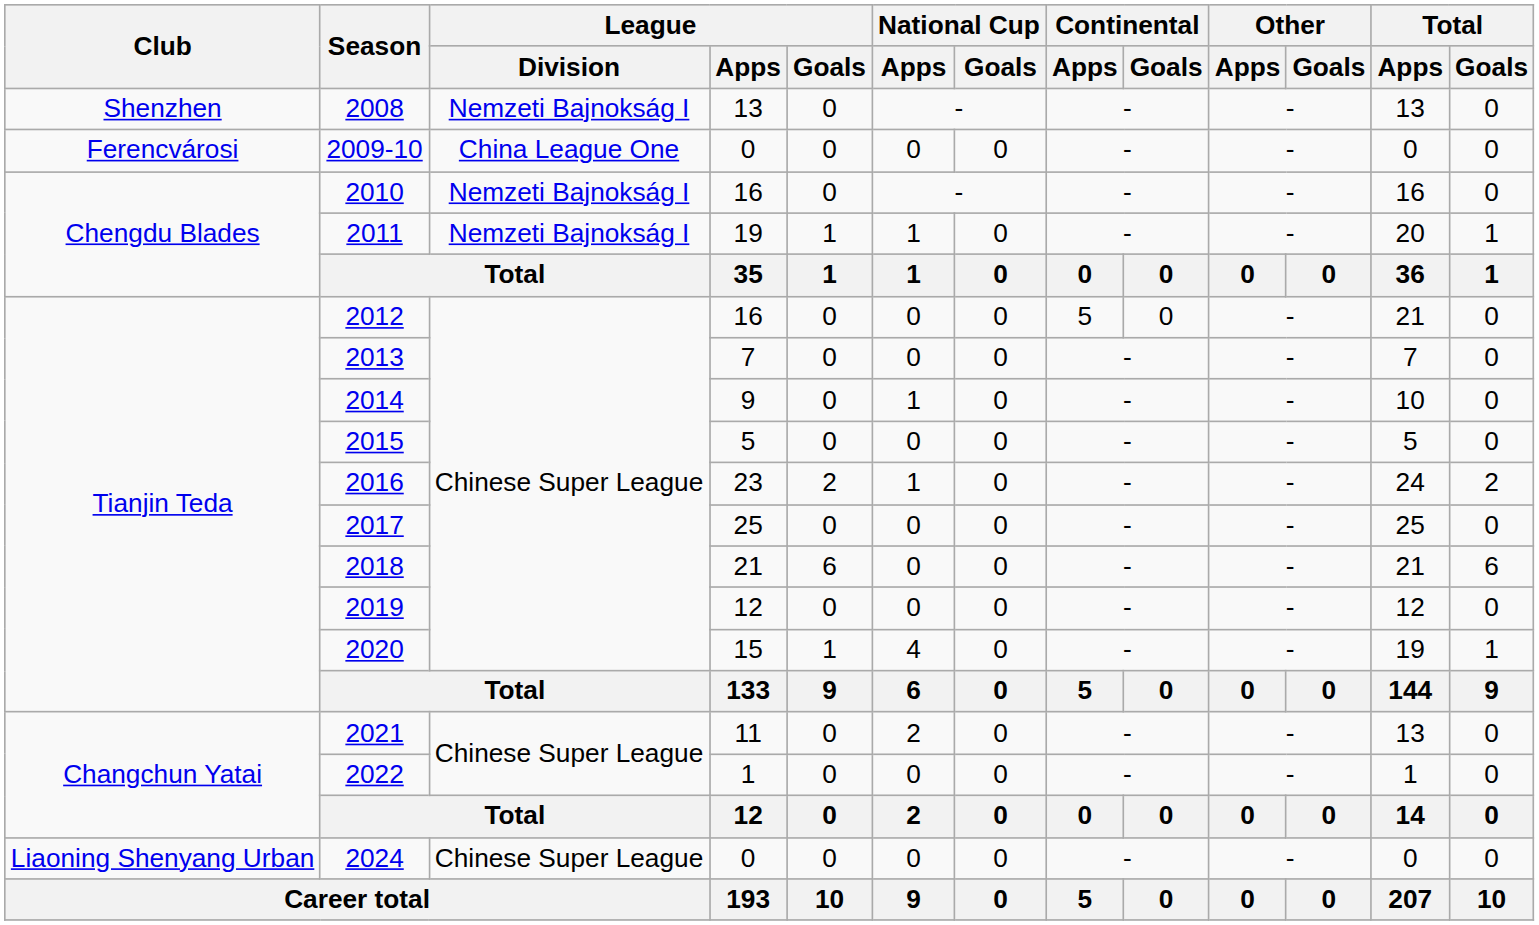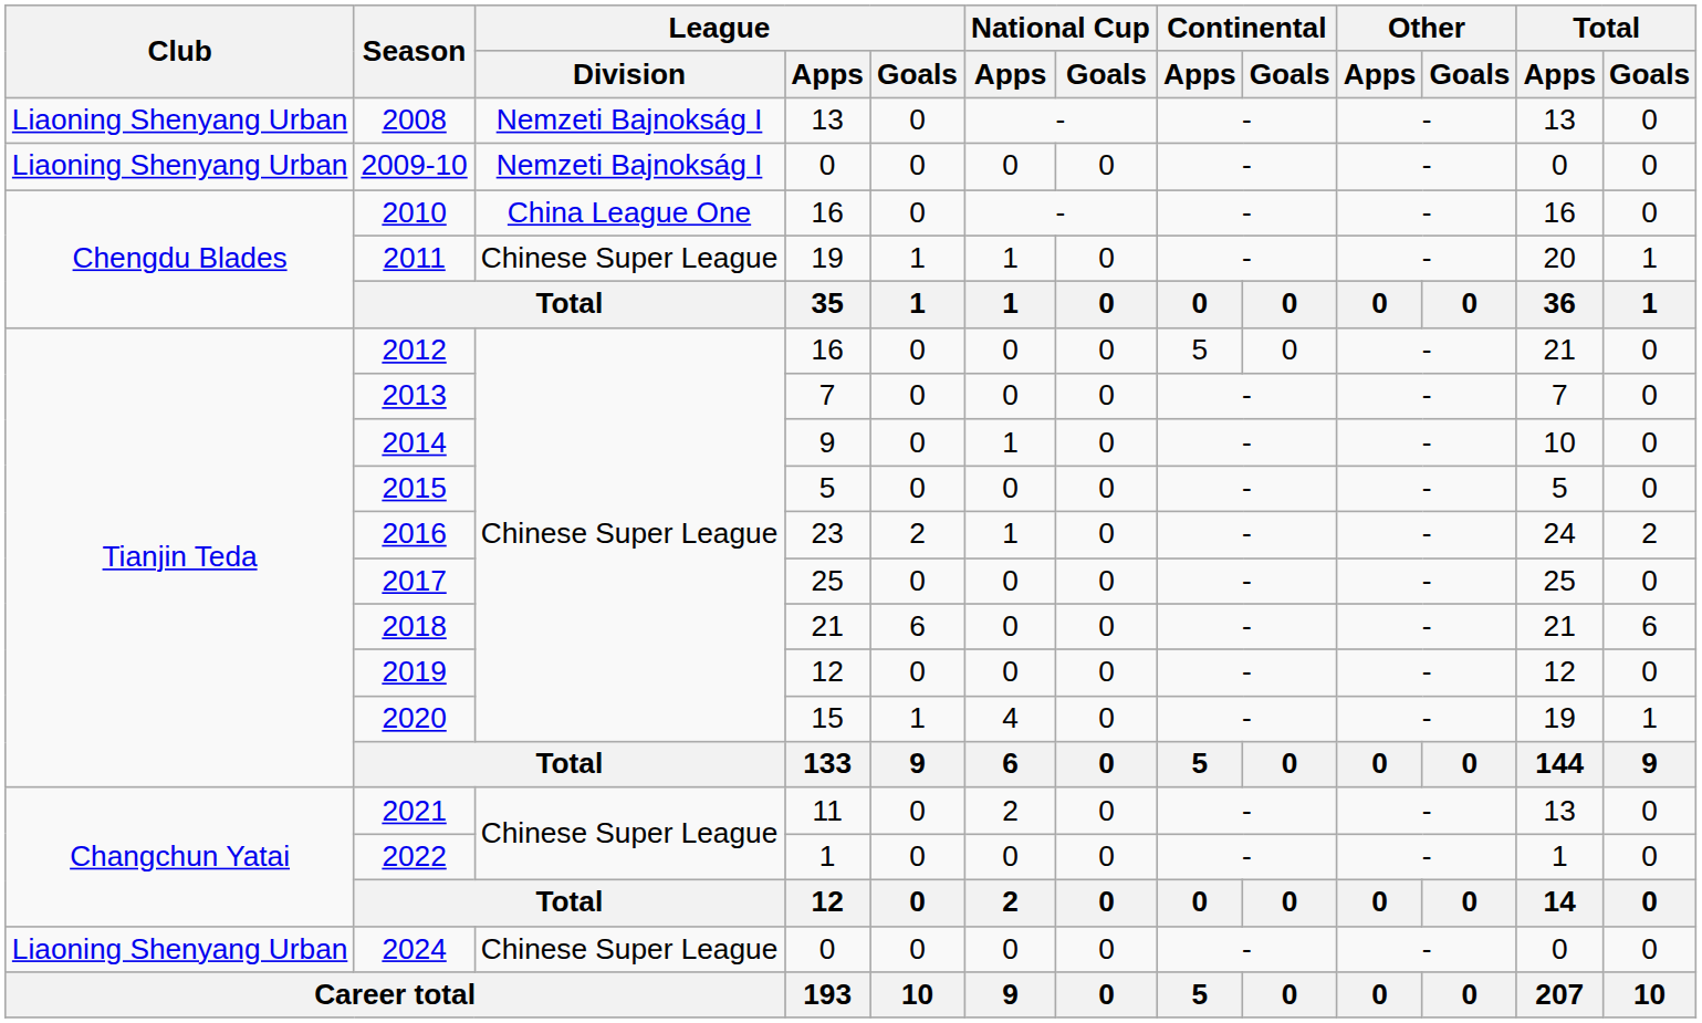2008 | Club: Shenzhen -> Liaoning Shenyang Urban
2009-10 | Club: Ferencvárosi -> Liaoning Shenyang Urban
2009-10 | League / Division: China League One -> Nemzeti Bajnokság I
2010 | League / Division: Nemzeti Bajnokság I -> China League One
2011 | League / Division: Nemzeti Bajnokság I -> Chinese Super League
